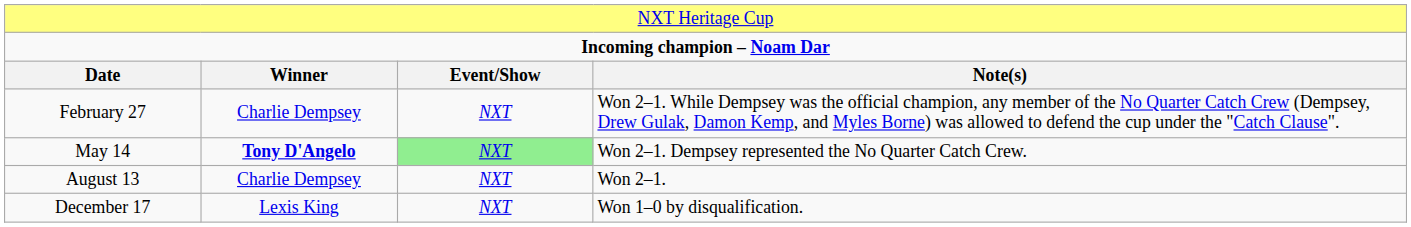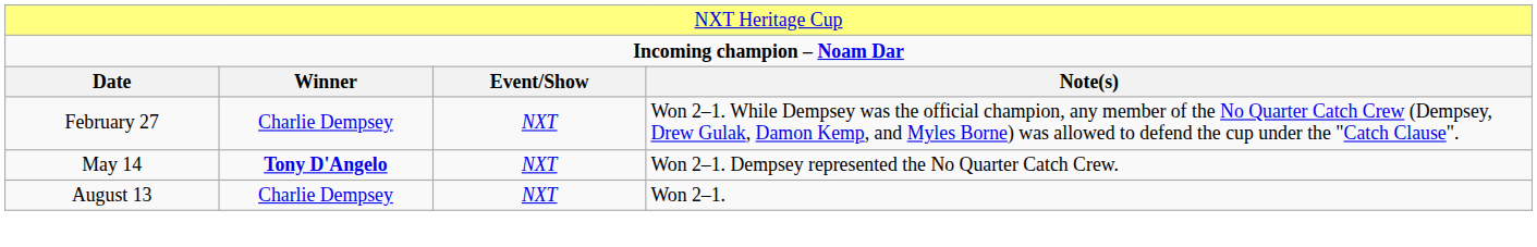May 14 | column 3: lightgreen background -> no background
- row: December 17 | Lexis King | NXT | Won 1–0 by disqualification.
